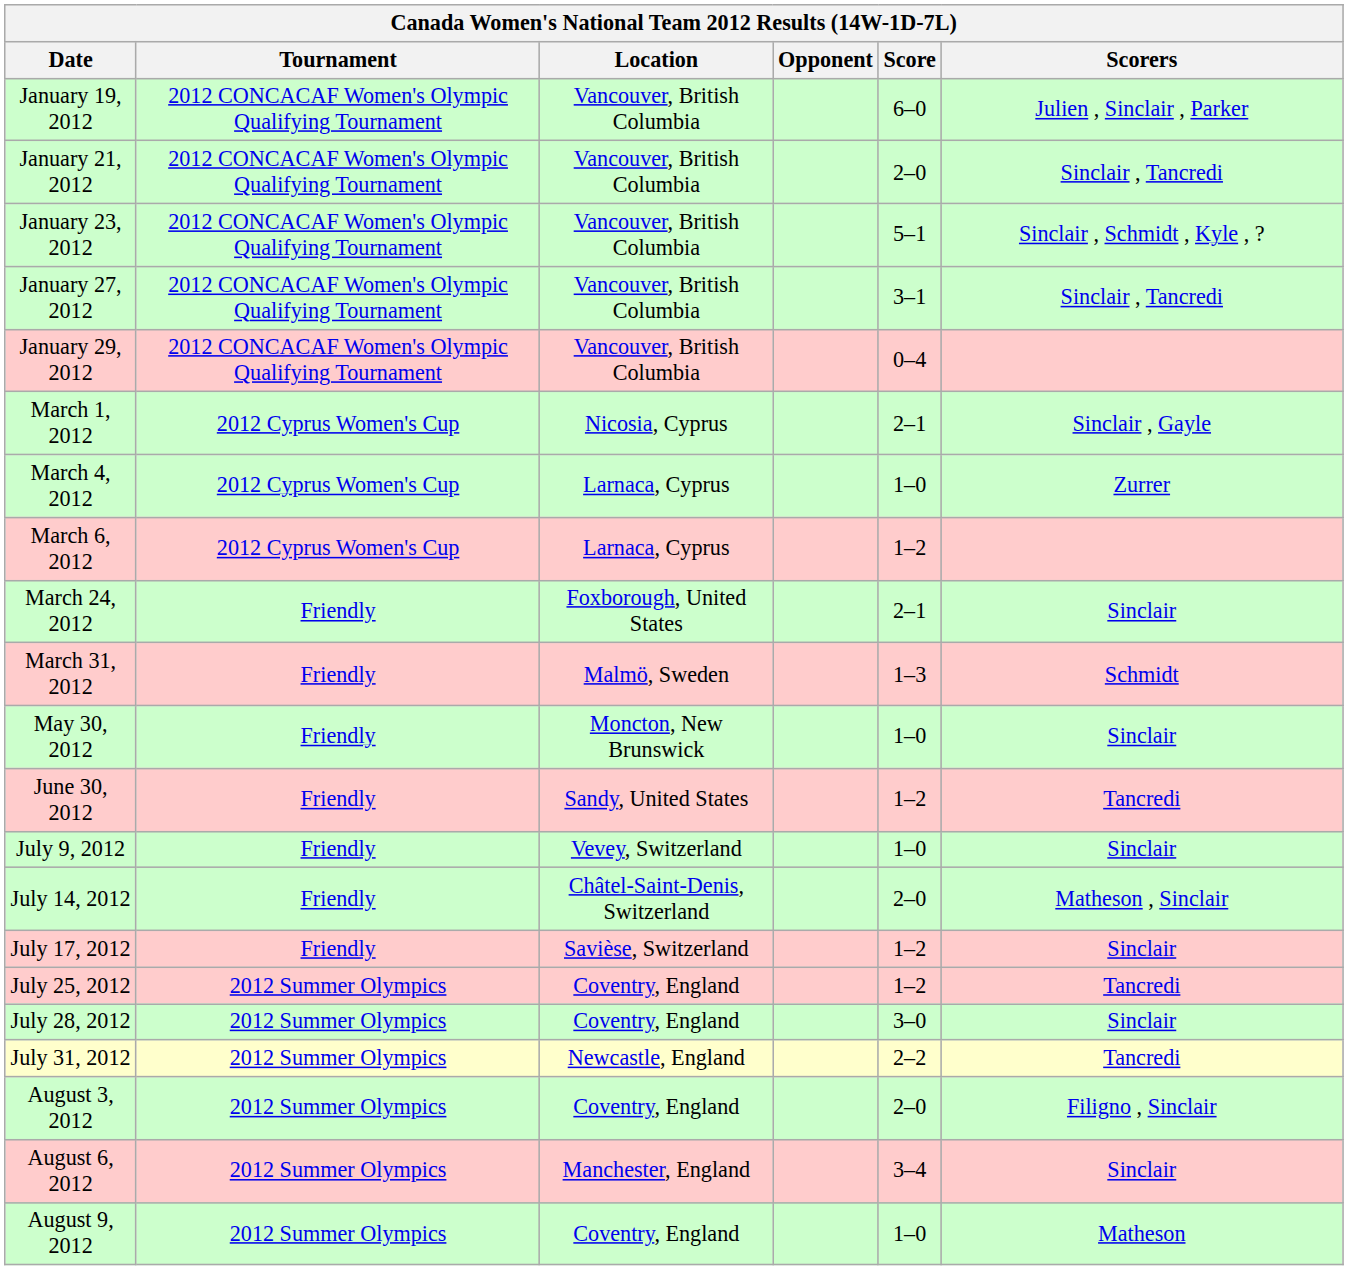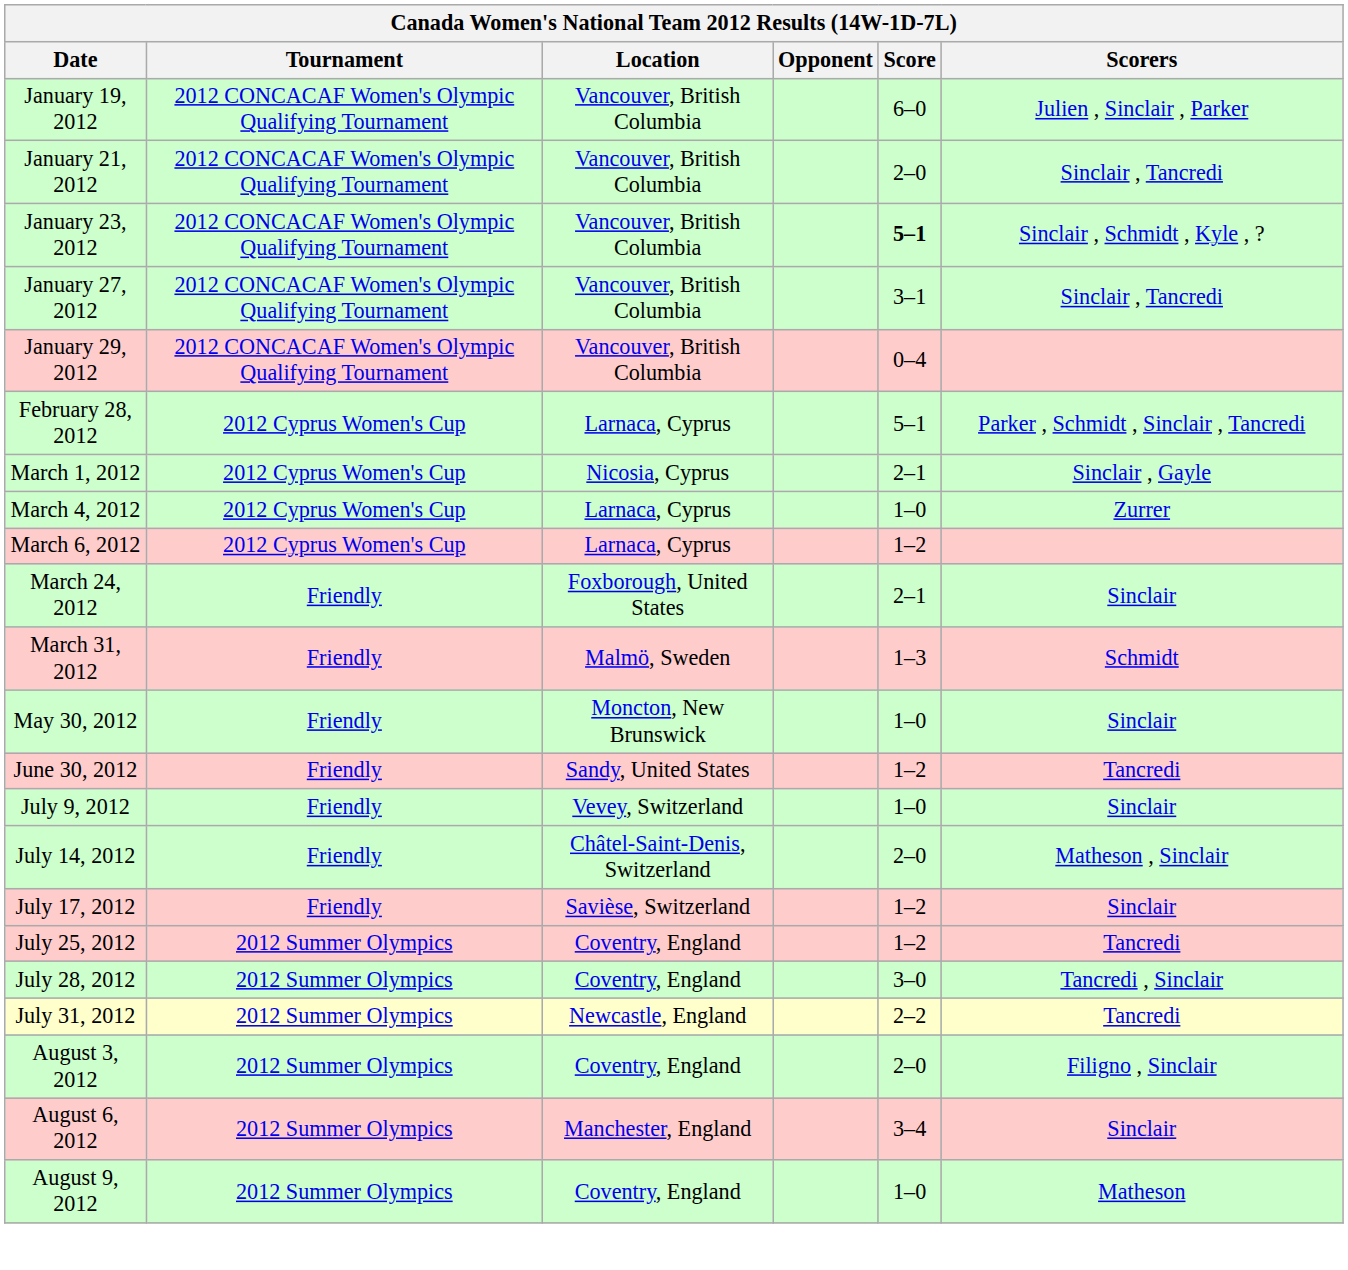January 23, 2012 | Score: normal -> bold
+ row: February 28, 2012 | 2012 Cyprus Women's Cup | Larnaca, Cyprus | 5–1 | Parker , Schmidt , Sinclair , Tancredi
July 28, 2012 | Scorers: Sinclair -> Tancredi , Sinclair
